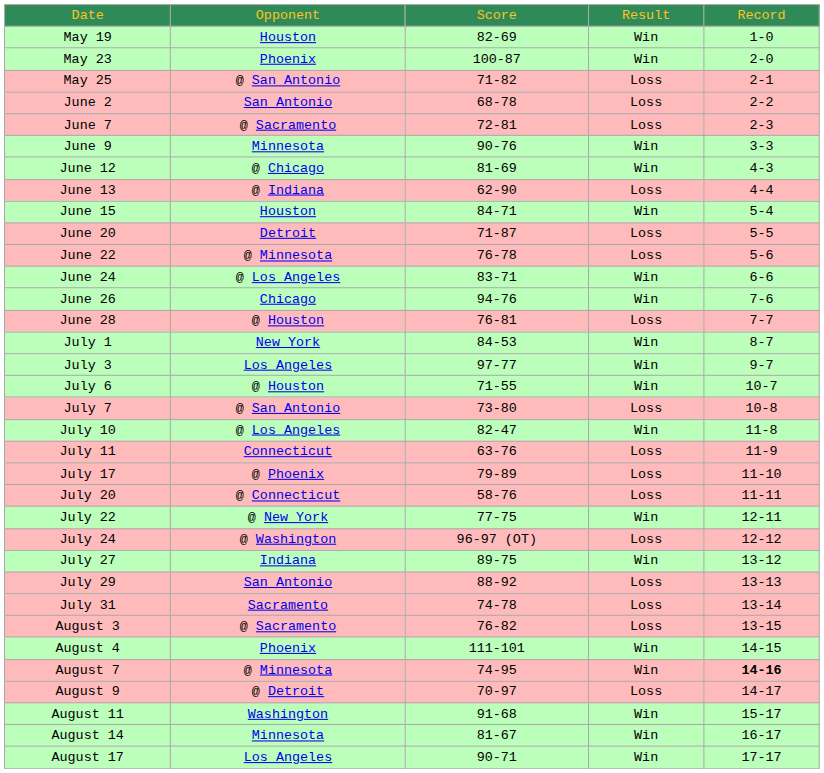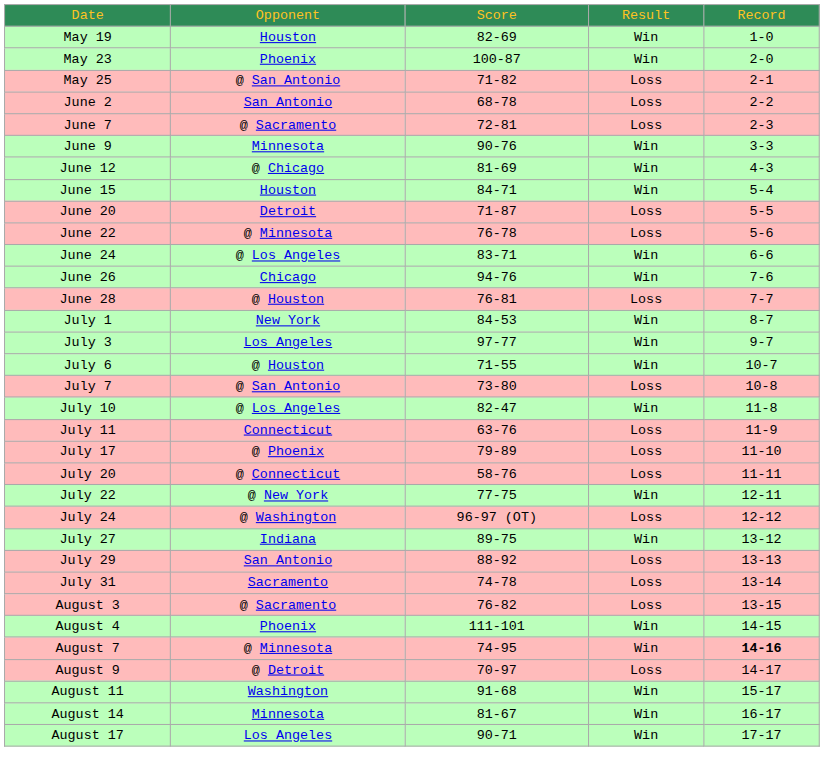- row: June 13 | @ Indiana | 62-90 | Loss | 4-4
